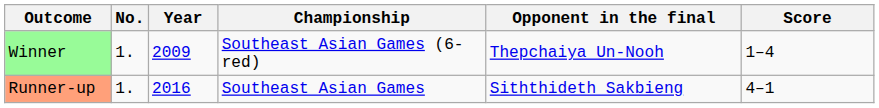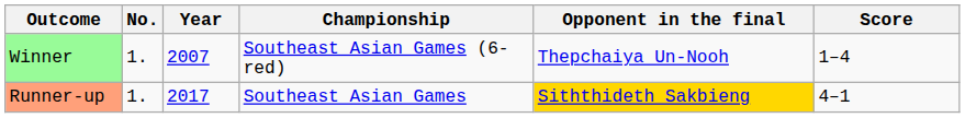Winner | Year: 2009 -> 2007
Runner-up | Year: 2016 -> 2017
Runner-up | Opponent in the final: no background -> gold background
